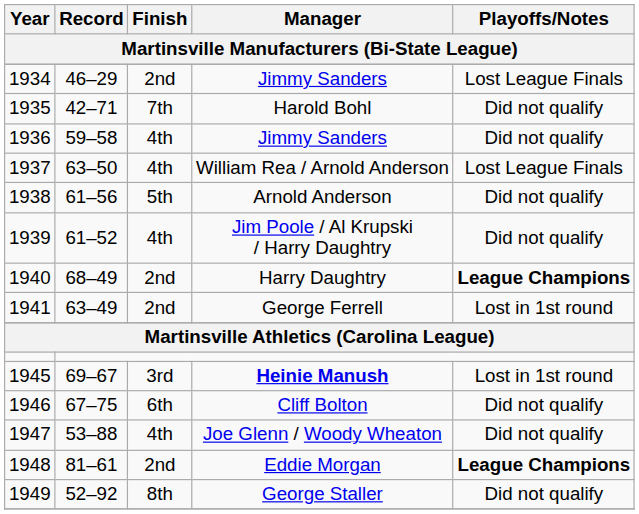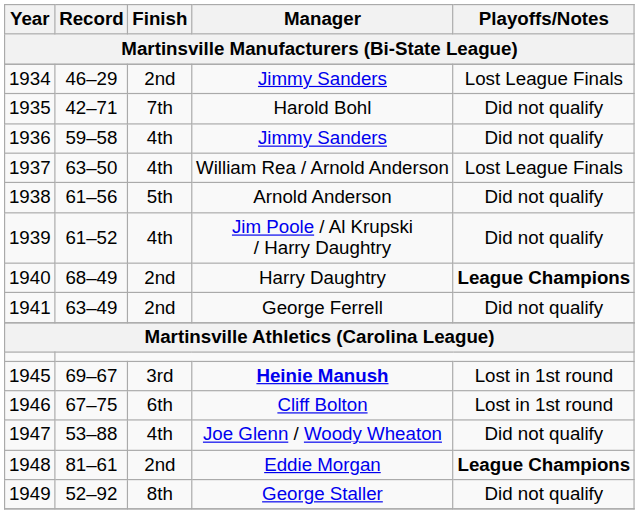George Ferrell | Playoffs/Notes: Lost in 1st round -> Did not qualify
Cliff Bolton | Playoffs/Notes: Did not qualify -> Lost in 1st round
